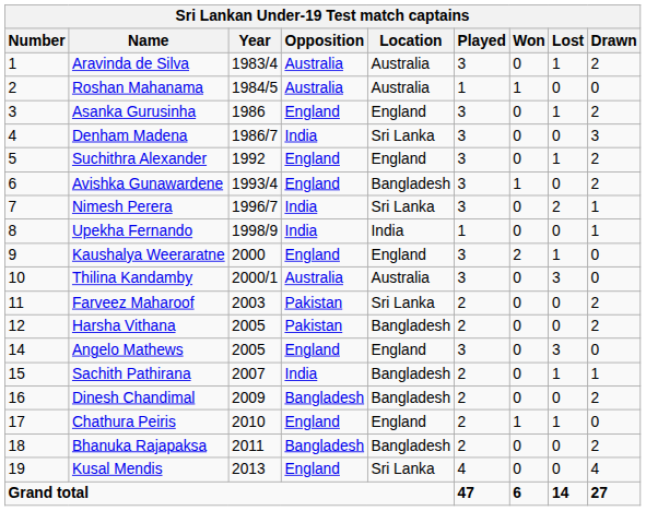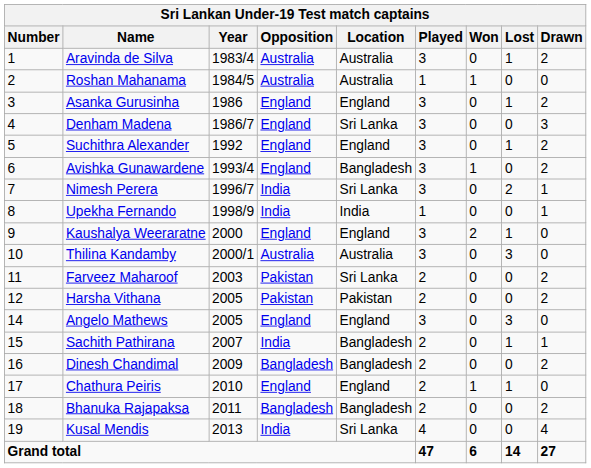Denham Madena | Opposition: India -> England
Harsha Vithana | Location: Bangladesh -> Pakistan
Kusal Mendis | Opposition: England -> India
